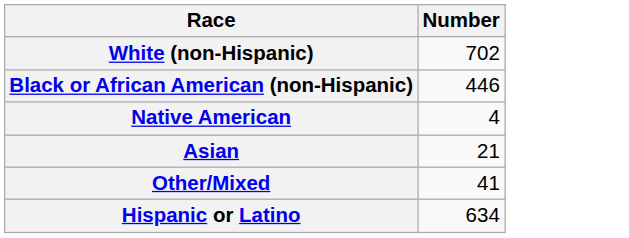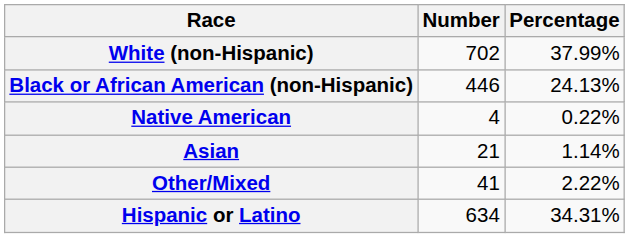+ column: Percentage | 37.99% | 24.13% | 0.22% | 1.14% | 2.22% | 34.31%
